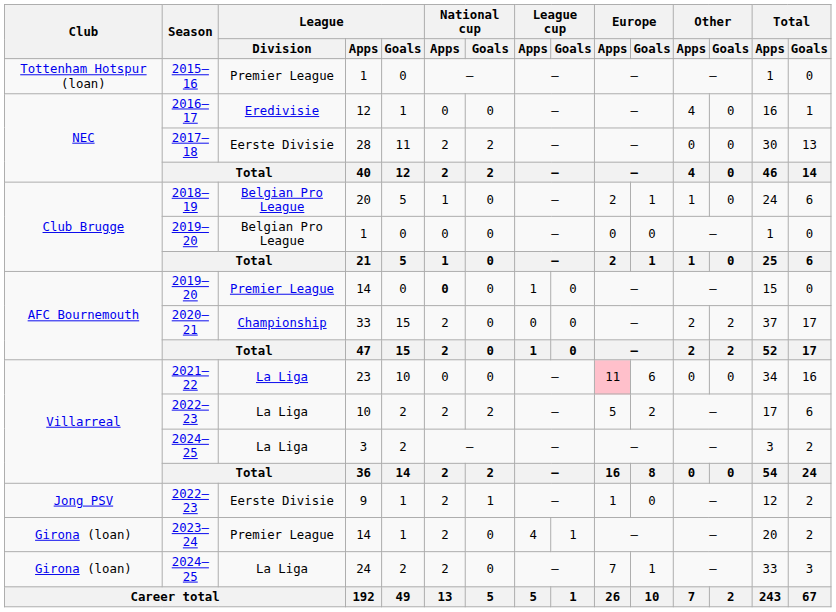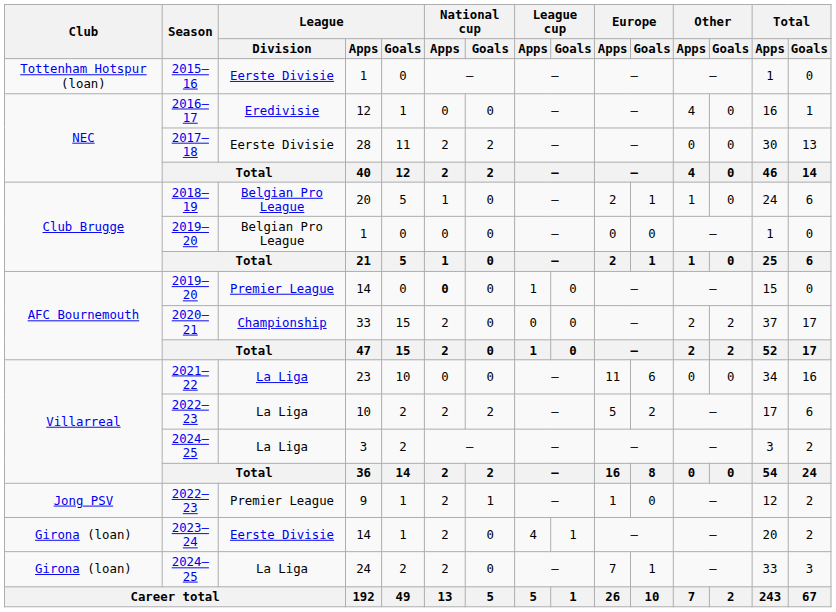2015–16 / 1 | League / Division: Premier League -> Eerste Divisie
23 | Europe / Apps: pink background -> no background
9 | League / Division: Eerste Divisie -> Premier League
2023–24 / 14 | League / Division: Premier League -> Eerste Divisie
